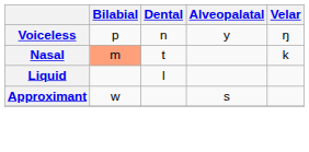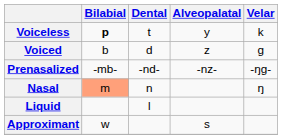Voiceless | Bilabial: normal -> bold
Voiceless | Dental: n -> t
Voiceless | Velar: ŋ -> k
+ row: Voiced | b | d | z | g
+ row: Prenasalized | -mb- | -nd- | -nz- | -ŋg-
Nasal | Dental: t -> n
Nasal | Velar: k -> ŋ
